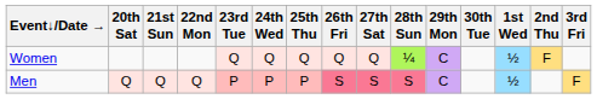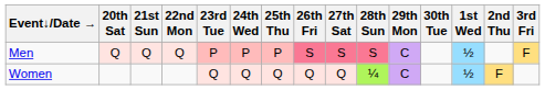rows swapped: Men <-> Women
